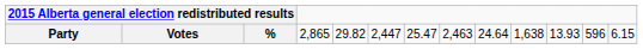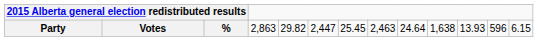Party | column 5: 2,865 -> 2,863
Party | column 8: 25.47 -> 25.45
